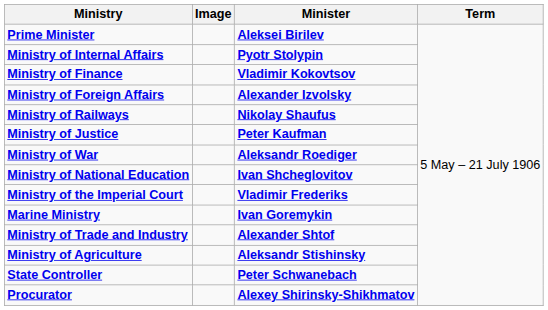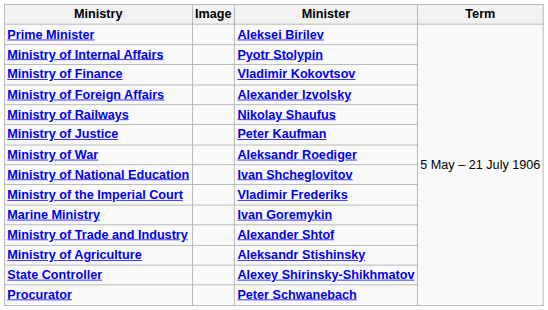State Сontroller | Minister: Peter Schwanebach -> Alexey Shirinsky-Shikhmatov
Procurator | Minister: Alexey Shirinsky-Shikhmatov -> Peter Schwanebach
